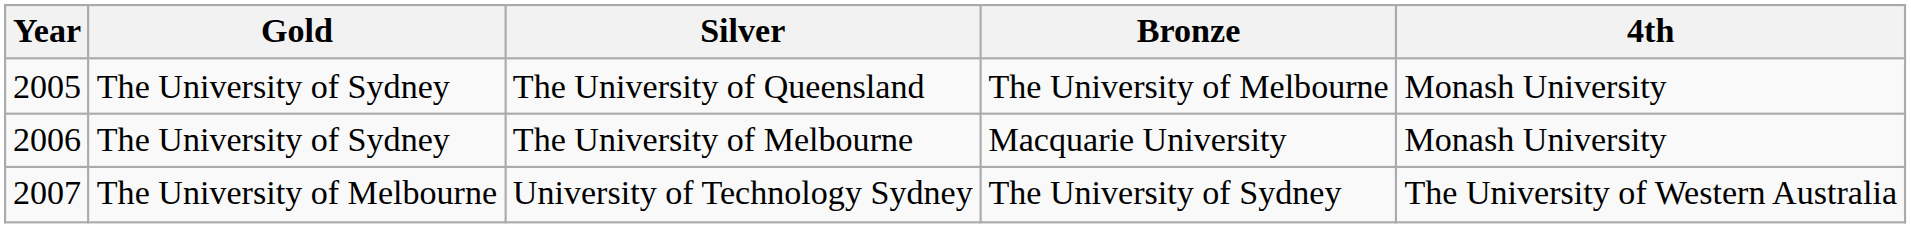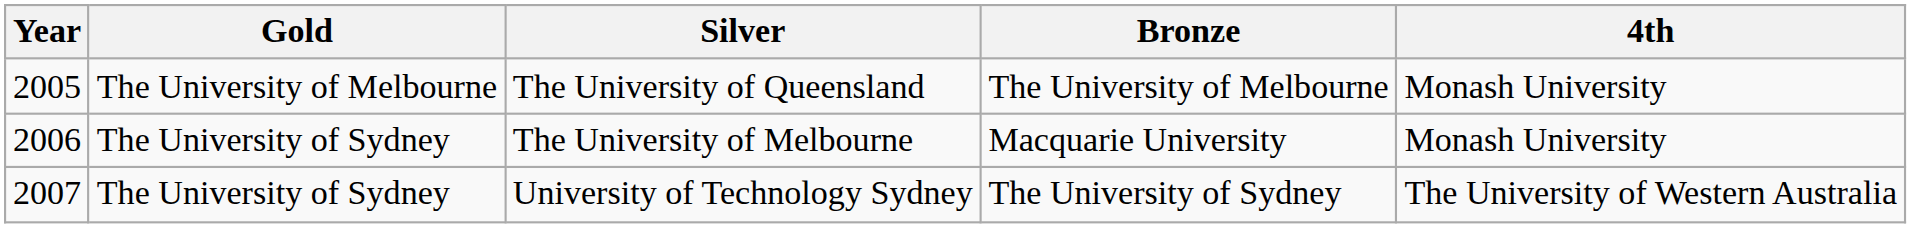The University of Queensland | Gold: The University of Sydney -> The University of Melbourne
University of Technology Sydney | Gold: The University of Melbourne -> The University of Sydney
